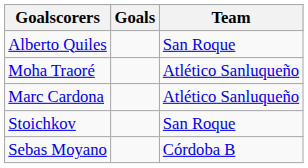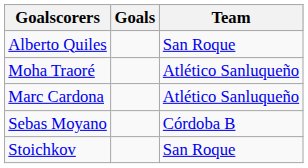rows swapped: Sebas Moyano <-> Stoichkov
